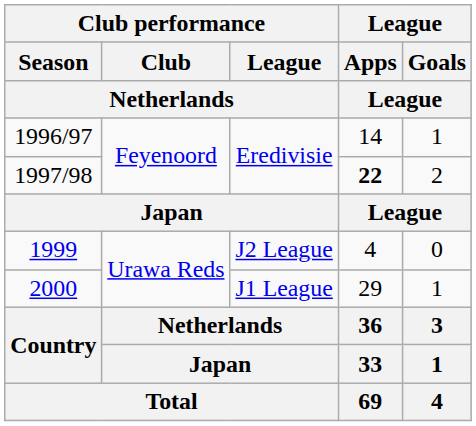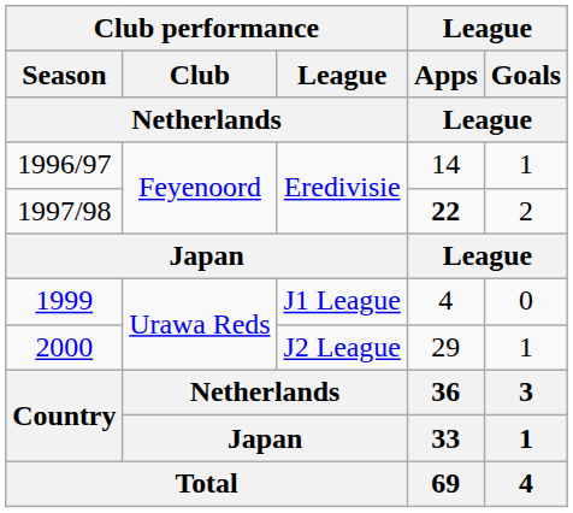1999 | Club performance / League / Netherlands: J2 League -> J1 League
2000 | Club performance / League / Netherlands: J1 League -> J2 League
